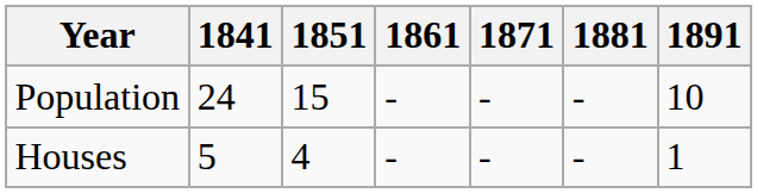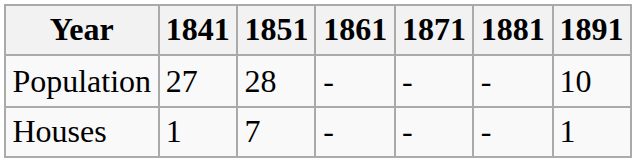Population | 1841: 24 -> 27
Population | 1851: 15 -> 28
Houses | 1841: 5 -> 1
Houses | 1851: 4 -> 7
